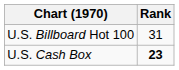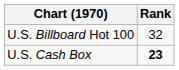U.S. Billboard Hot 100 | Rank: 31 -> 32
